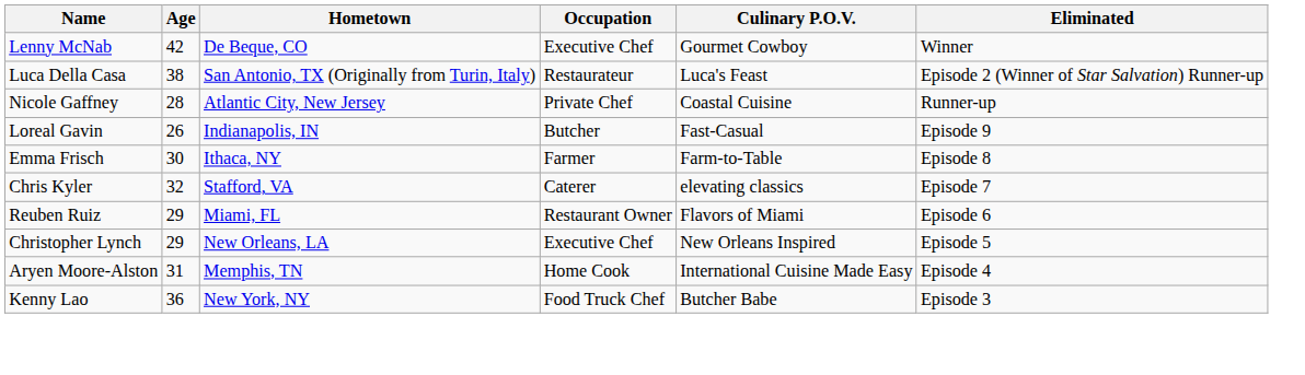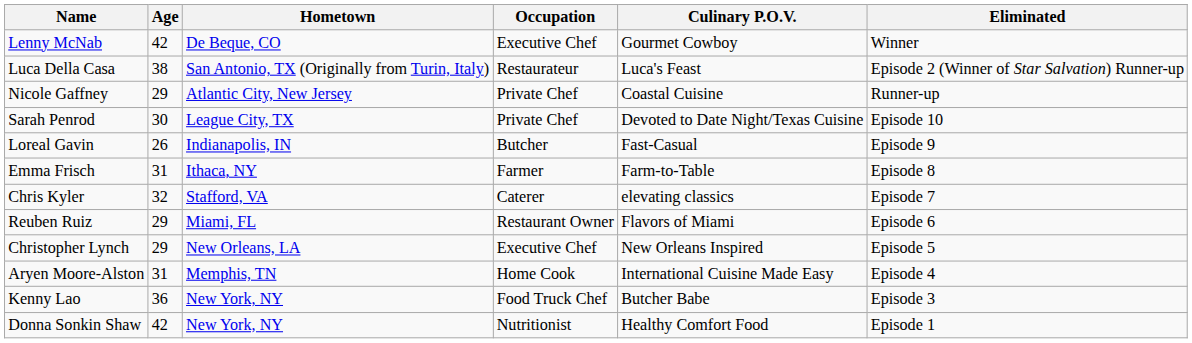Nicole Gaffney | Age: 28 -> 29
+ row: Sarah Penrod | 30 | League City, TX | Private Chef | Devoted to Date Night/Texas Cuisine | Episode 10
Emma Frisch | Age: 30 -> 31
+ row: Donna Sonkin Shaw | 42 | New York, NY | Nutritionist | Healthy Comfort Food | Episode 1
